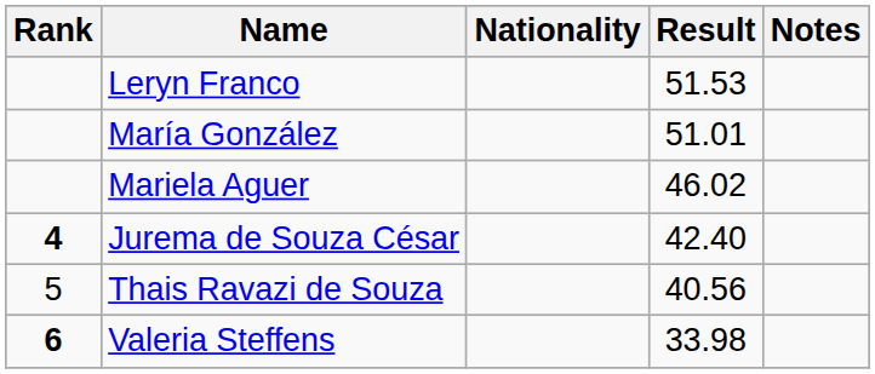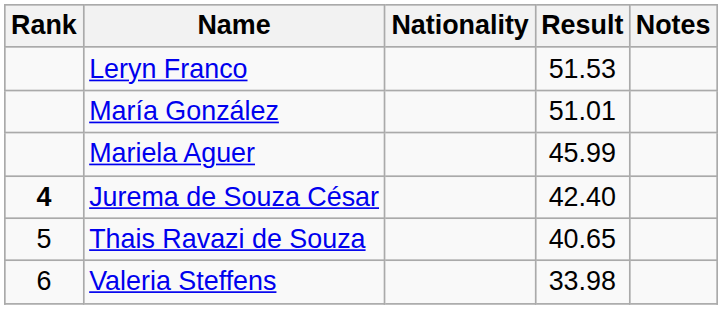Mariela Aguer | Result: 46.02 -> 45.99
Thais Ravazi de Souza | Result: 40.56 -> 40.65
Valeria Steffens | Rank: bold -> normal
